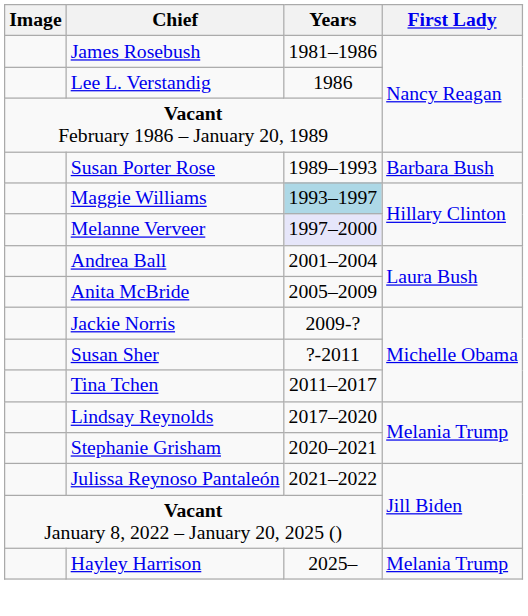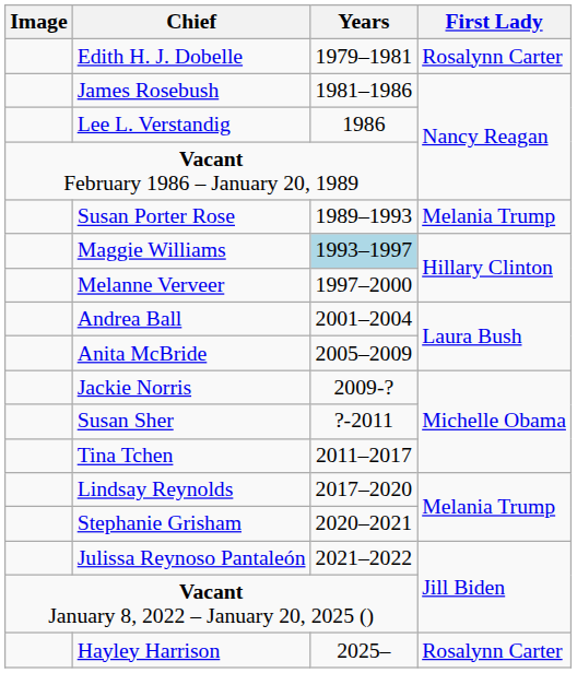+ row: Edith H. J. Dobelle | 1979–1981 | Rosalynn Carter
Susan Porter Rose | First Lady: Barbara Bush -> Melania Trump
Melanne Verveer | Years: lavender background -> no background
Hayley Harrison | First Lady: Melania Trump -> Rosalynn Carter
